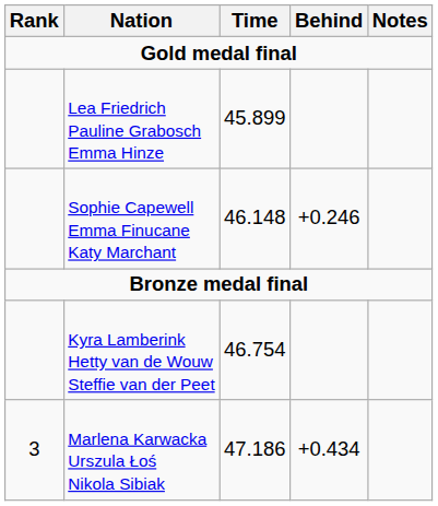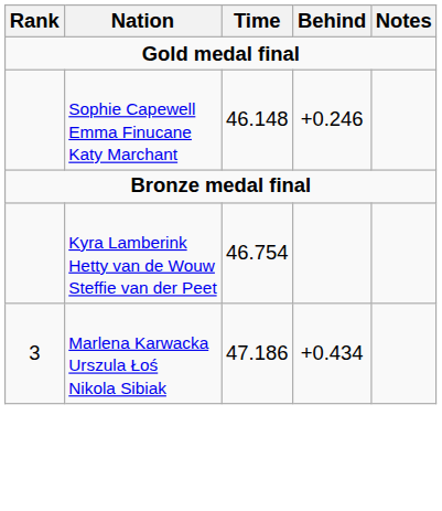- row: Lea Friedrich Pauline Grabosch Emma Hinze | 45.899
